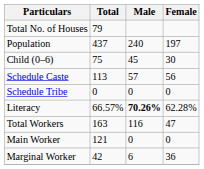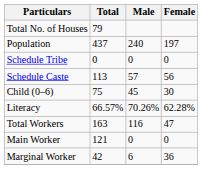rows swapped: Child (0–6) <-> Schedule Tribe
Literacy | Male: bold -> normal
